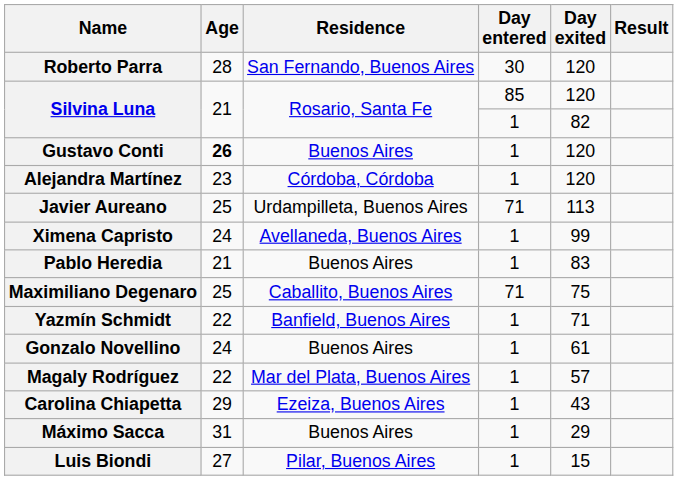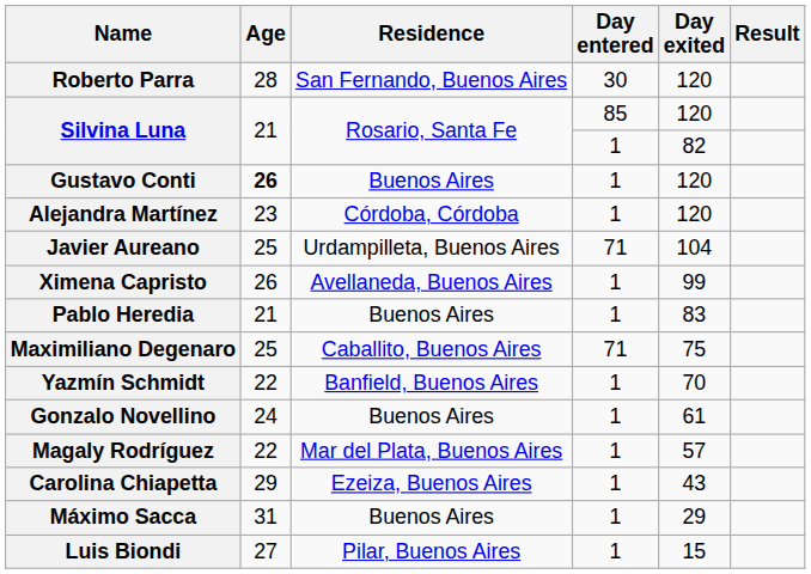Javier Aureano | Day exited: 113 -> 104
Ximena Capristo | Age: 24 -> 26
Yazmín Schmidt | Day exited: 71 -> 70
